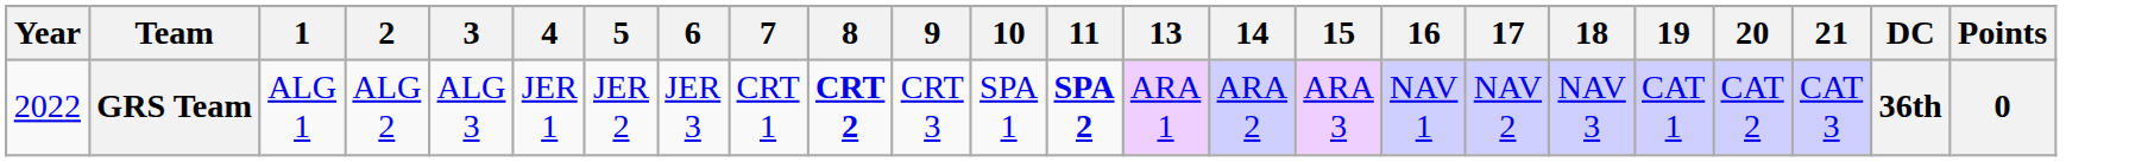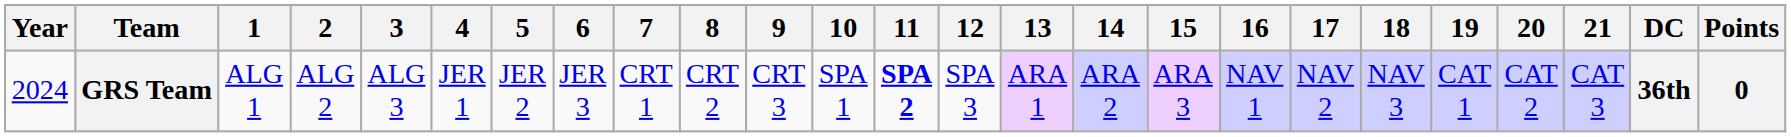+ column: 12 | SPA 3
GRS Team | Year: 2022 -> 2024
GRS Team | 8: bold -> normal
